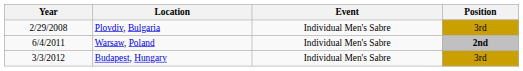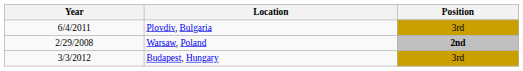- column: Event | Individual Men's Sabre | Individual Men's Sabre | Individual Men's Sabre
Plovdiv, Bulgaria | Year: 2/29/2008 -> 6/4/2011
Warsaw, Poland | Year: 6/4/2011 -> 2/29/2008
